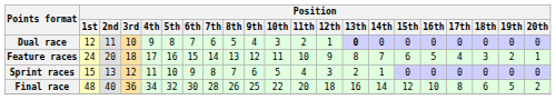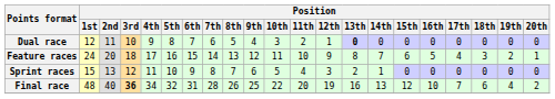Final race | Position / 3rd: normal -> bold
Final race | Position / 6th: 30 -> 31
Final race | Position / 12th: 18 -> 19
Final race | Position / 14th: 14 -> 13
Final race | Position / 17th: 8 -> 7
Final race | Position / 19th: 5 -> 4
